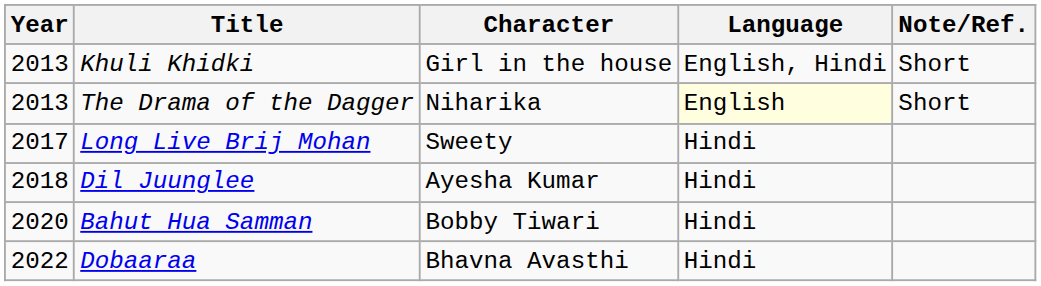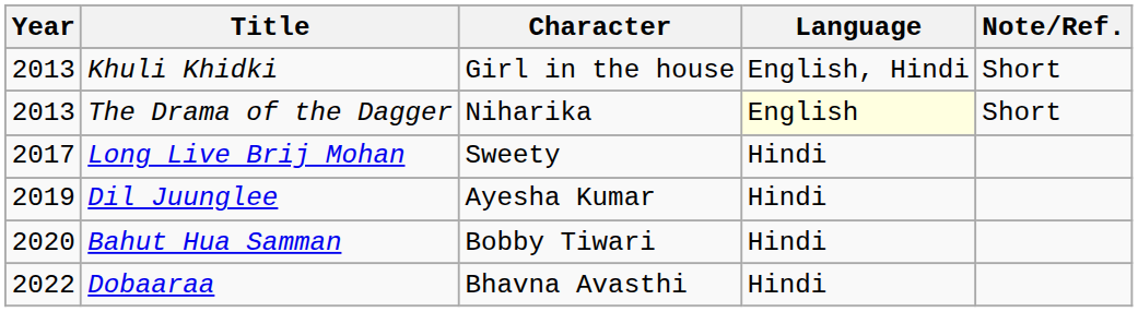Dil Juunglee | Year: 2018 -> 2019
